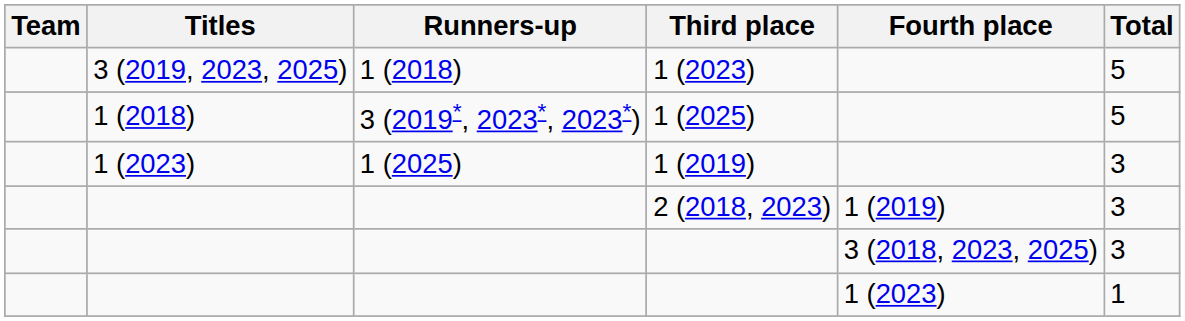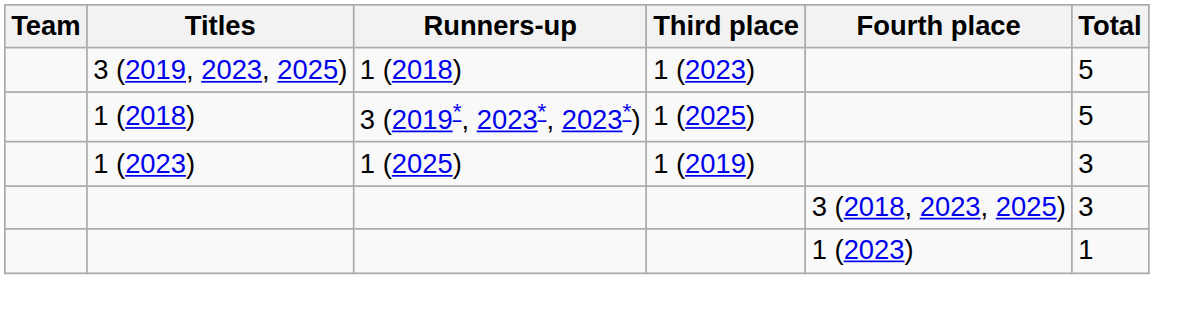- row: 2 (2018, 2023) | 1 (2019) | 3
